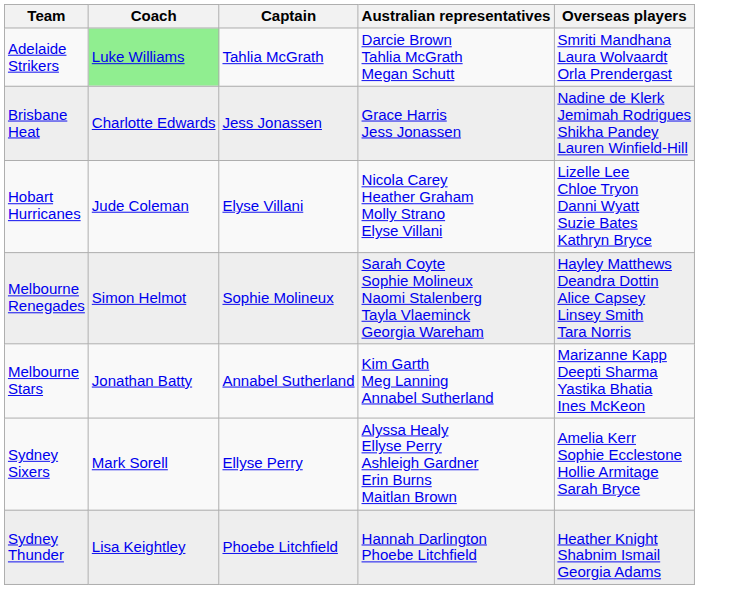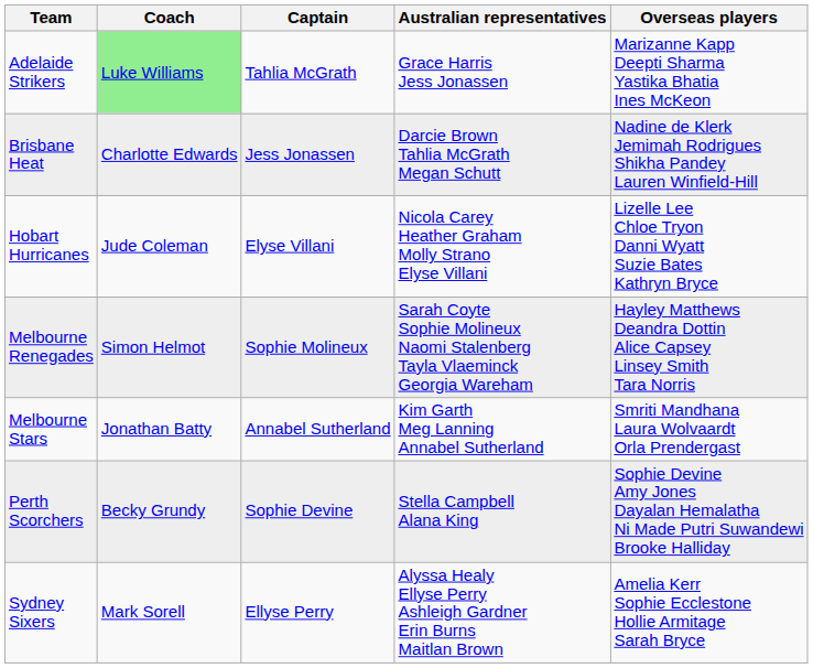Adelaide Strikers | Australian representatives: Darcie Brown Tahlia McGrath Megan Schutt -> Grace Harris Jess Jonassen
Adelaide Strikers | Overseas players: Smriti Mandhana Laura Wolvaardt Orla Prendergast -> Marizanne Kapp Deepti Sharma Yastika Bhatia Ines McKeon
Brisbane Heat | Australian representatives: Grace Harris Jess Jonassen -> Darcie Brown Tahlia McGrath Megan Schutt
Melbourne Stars | Overseas players: Marizanne Kapp Deepti Sharma Yastika Bhatia Ines McKeon -> Smriti Mandhana Laura Wolvaardt Orla Prendergast
+ row: Perth Scorchers | Becky Grundy | Sophie Devine | Stella Campbell Alana King | Sophie Devine Amy Jones Dayalan Hemalatha Ni Made Putri Suwandewi Brooke Halliday
- row: Sydney Thunder | Lisa Keightley | Phoebe Litchfield | Hannah Darlington Phoebe Litchfield | Heather Knight Shabnim Ismail Georgia Adams
